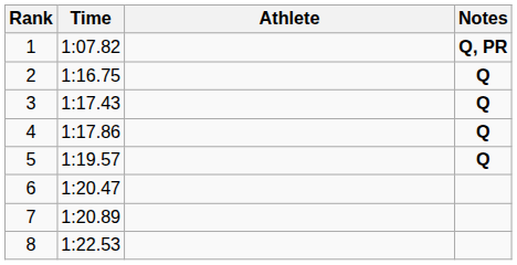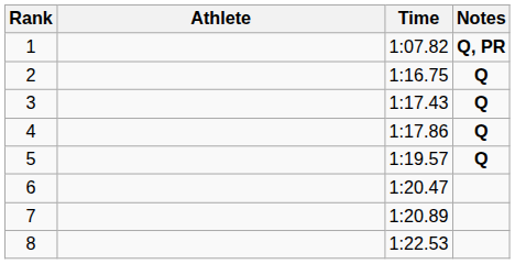columns swapped: Athlete <-> Time
